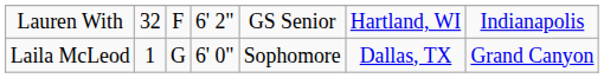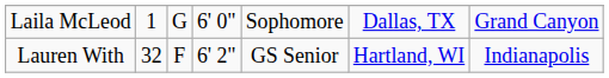rows swapped: Laila McLeod <-> Lauren With
